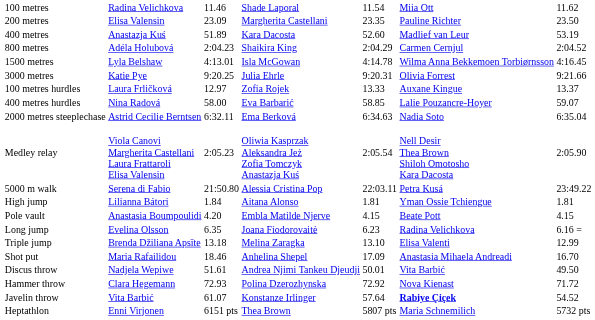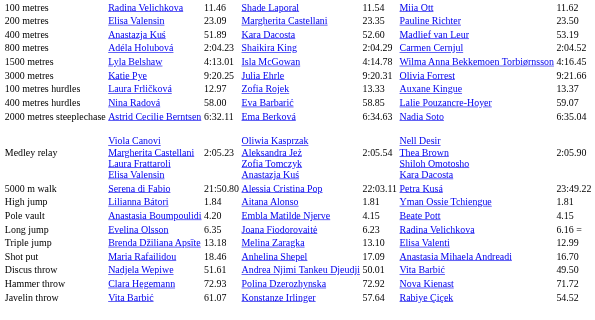Javelin throw | column 6: bold -> normal
- row: Heptathlon | Enni Virjonen | 6151 pts | Thea Brown | 5807 pts | Maria Schnemilich | 5732 pts
